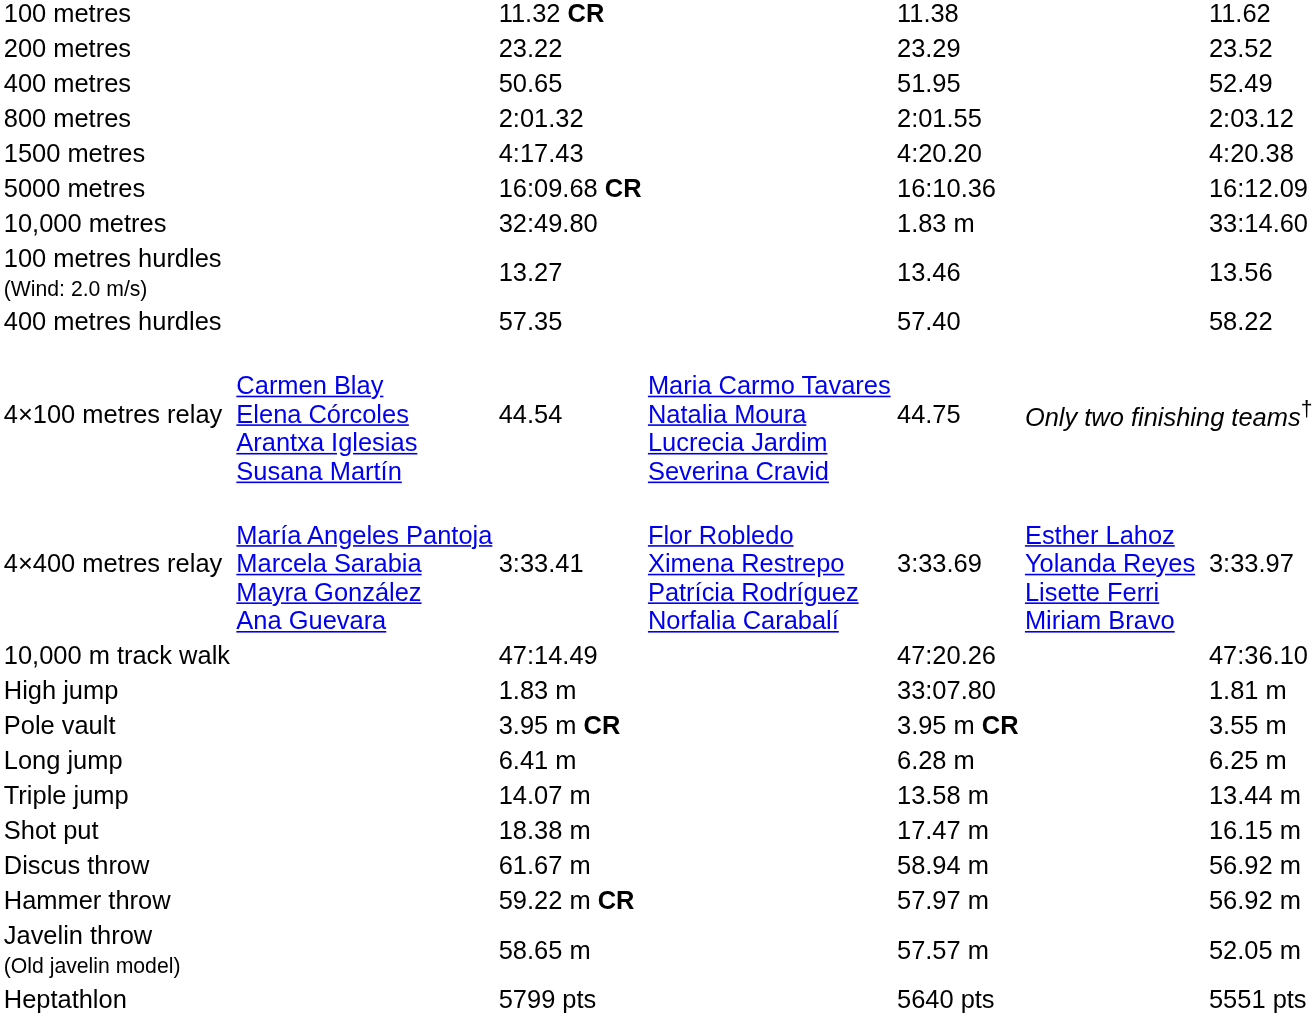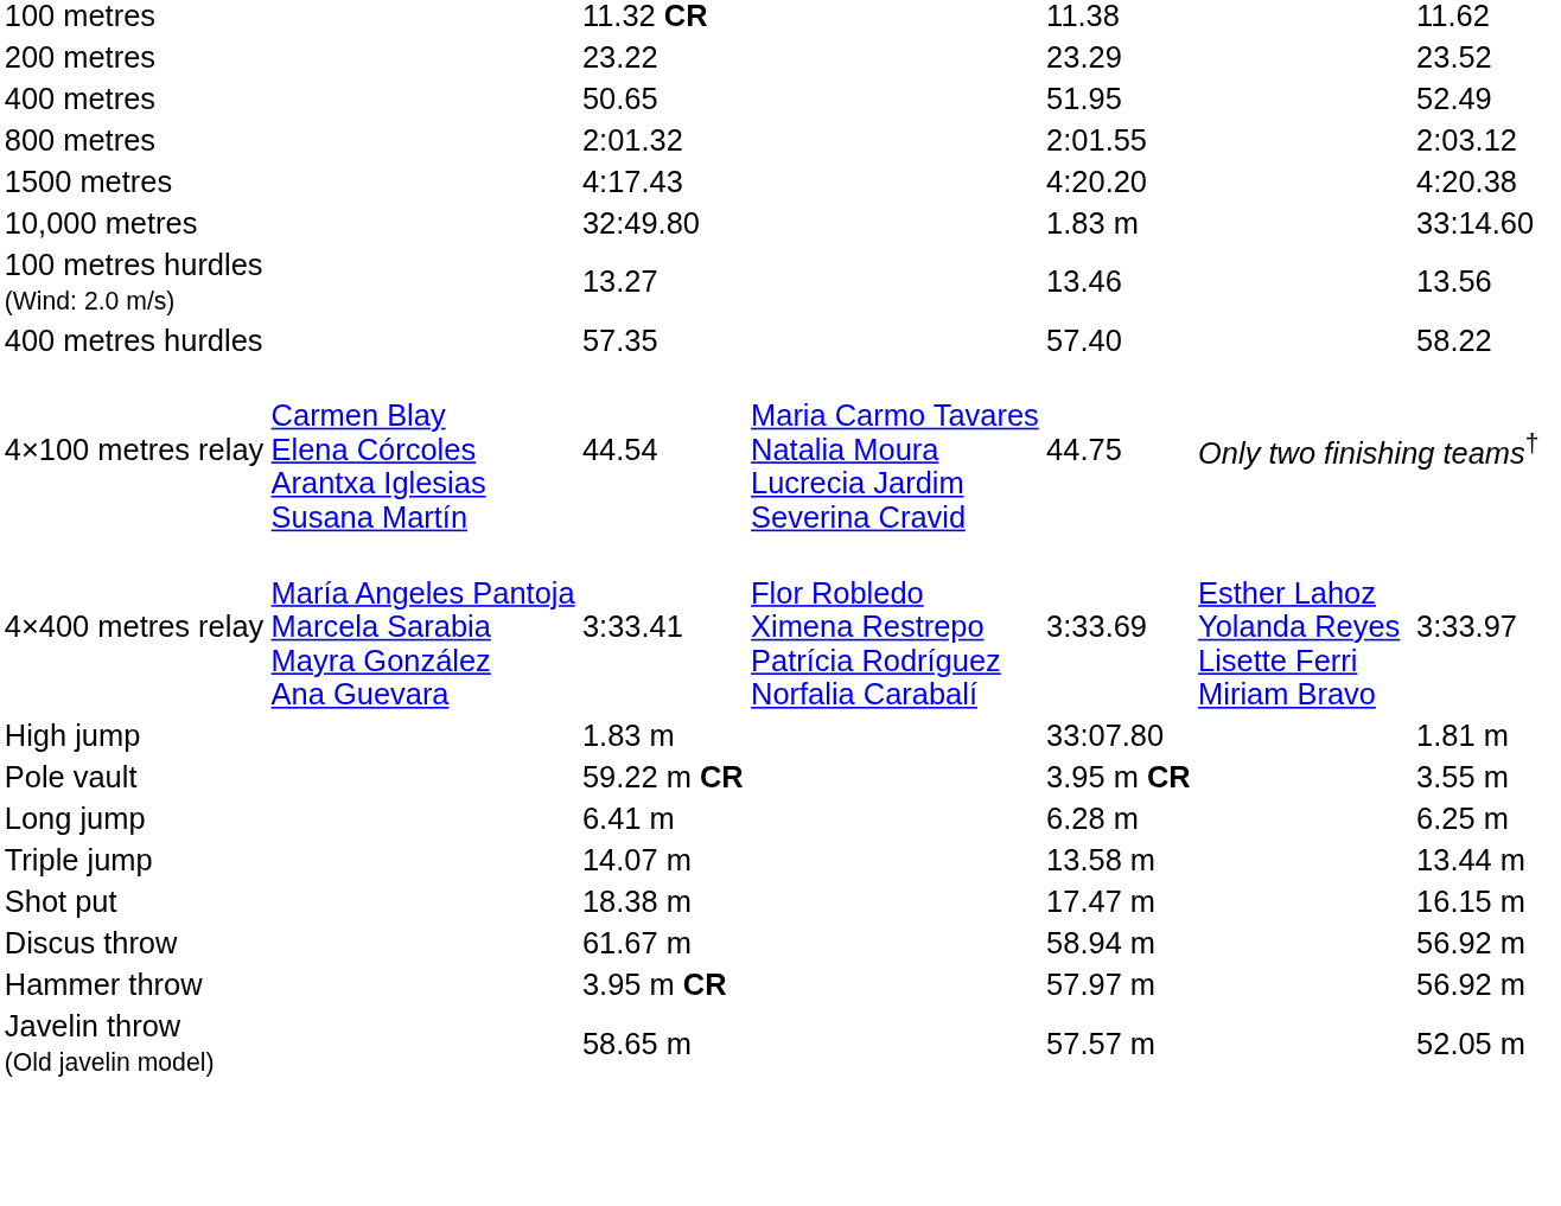- row: 5000 metres | 16:09.68 CR | 16:10.36 | 16:12.09
- row: 10,000 m track walk | 47:14.49 | 47:20.26 | 47:36.10
Pole vault | column 3: 3.95 m CR -> 59.22 m CR
Hammer throw | column 3: 59.22 m CR -> 3.95 m CR
- row: Heptathlon | 5799 pts | 5640 pts | 5551 pts
